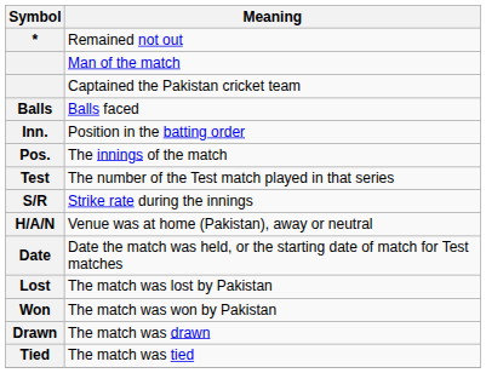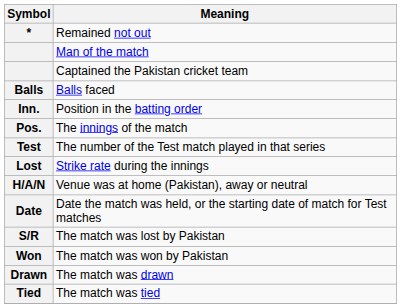Strike rate during the innings | Symbol: S/R -> Lost
The match was lost by Pakistan | Symbol: Lost -> S/R
